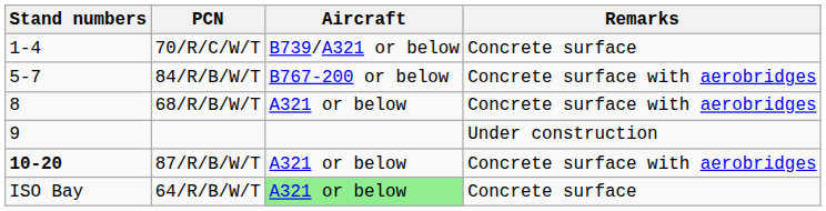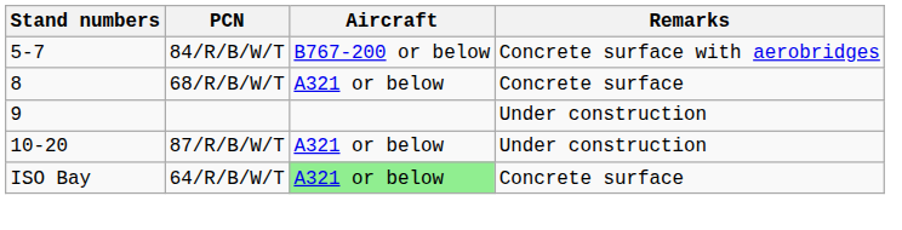- row: 1-4 | 70/R/C/W/T | B739/A321 or below | Concrete surface
68/R/B/W/T | Remarks: Concrete surface with aerobridges -> Concrete surface
87/R/B/W/T | Stand numbers: bold -> normal
87/R/B/W/T | Remarks: Concrete surface with aerobridges -> Under construction
